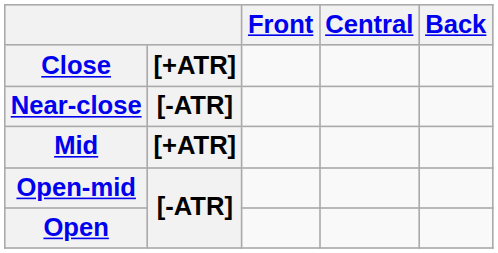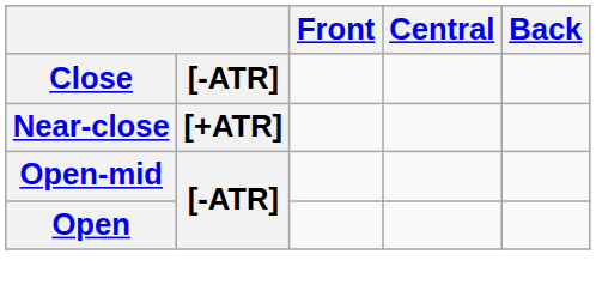Close | column 2: [+ATR] -> [-ATR]
Near-close | column 2: [-ATR] -> [+ATR]
- row: Mid | [+ATR]
